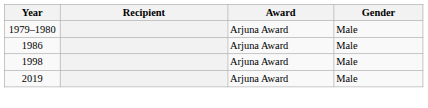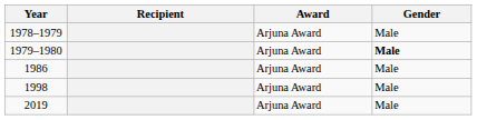+ row: 1978–1979 | Arjuna Award | Male
1979–1980 | Gender: normal -> bold
